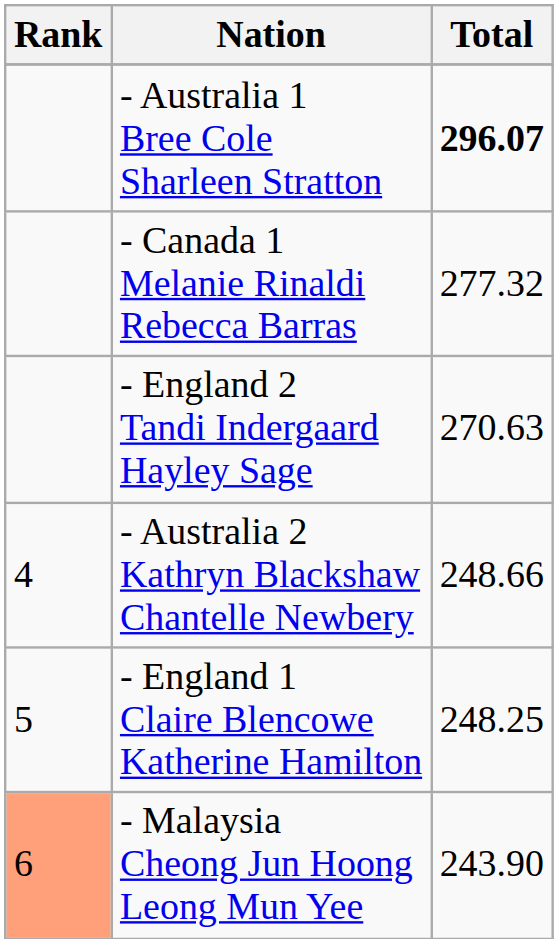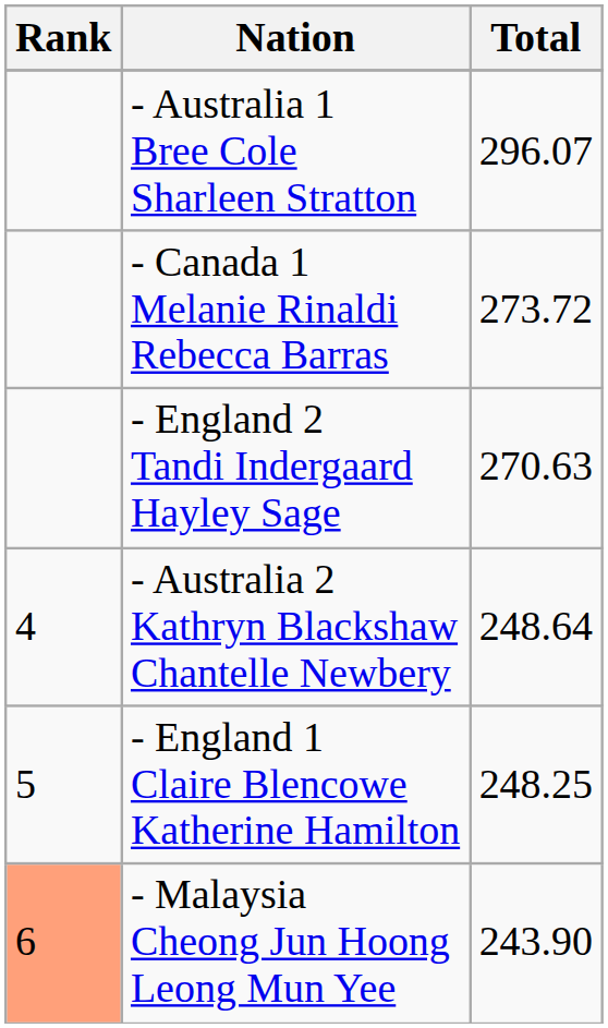- Australia 1 Bree Cole Sharleen Stratton | Total: bold -> normal
- Canada 1 Melanie Rinaldi Rebecca Barras | Total: 277.32 -> 273.72
- Australia 2 Kathryn Blackshaw Chantelle Newbery | Total: 248.66 -> 248.64
